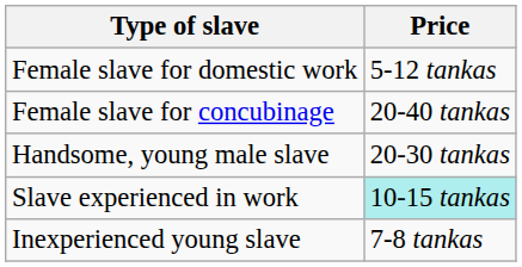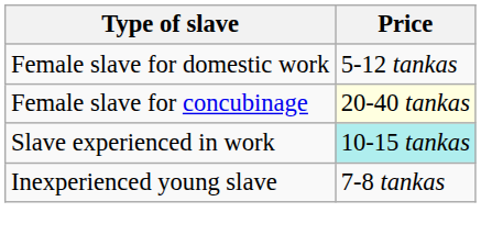Female slave for concubinage | Price: no background -> lightyellow background
- row: Handsome, young male slave | 20-30 tankas
